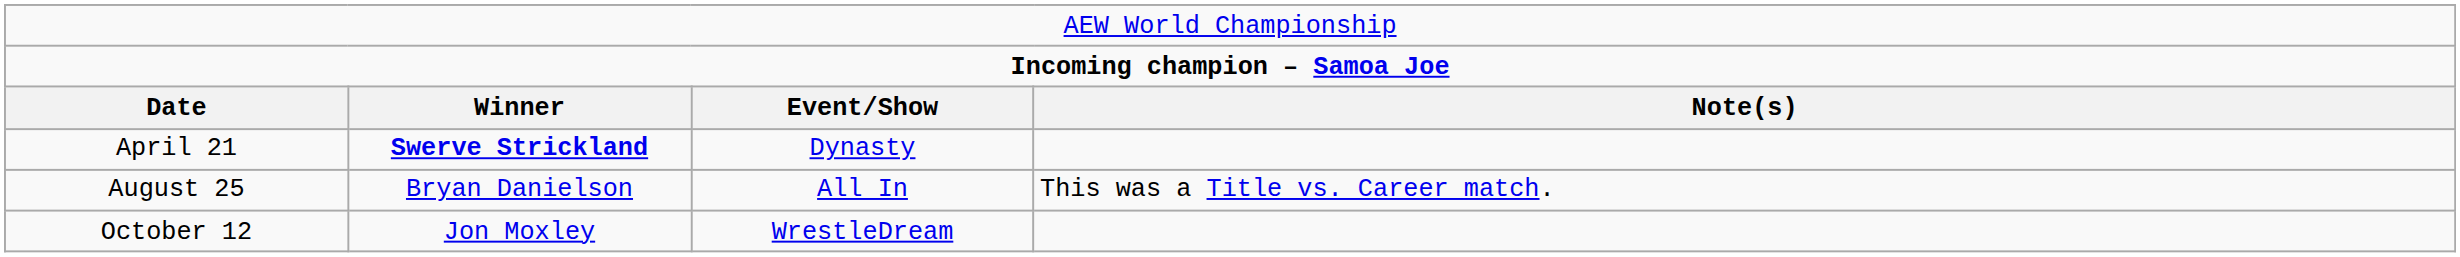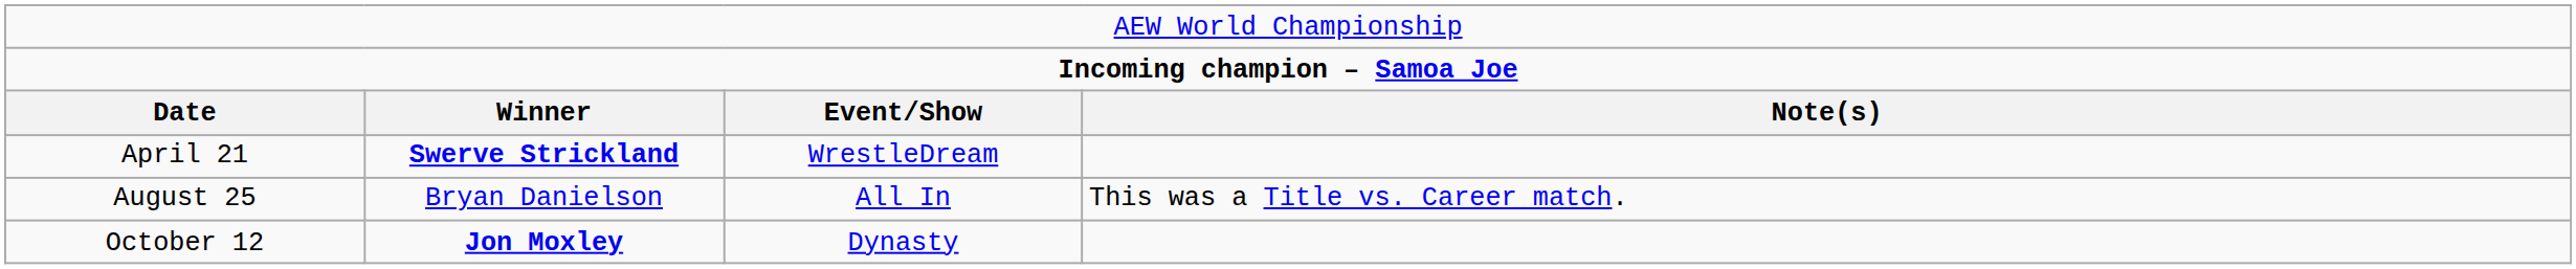April 21 | column 3: Dynasty -> WrestleDream
October 12 | column 2: normal -> bold
October 12 | column 3: WrestleDream -> Dynasty
